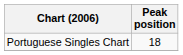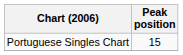Portuguese Singles Chart | Peak position: 18 -> 15
